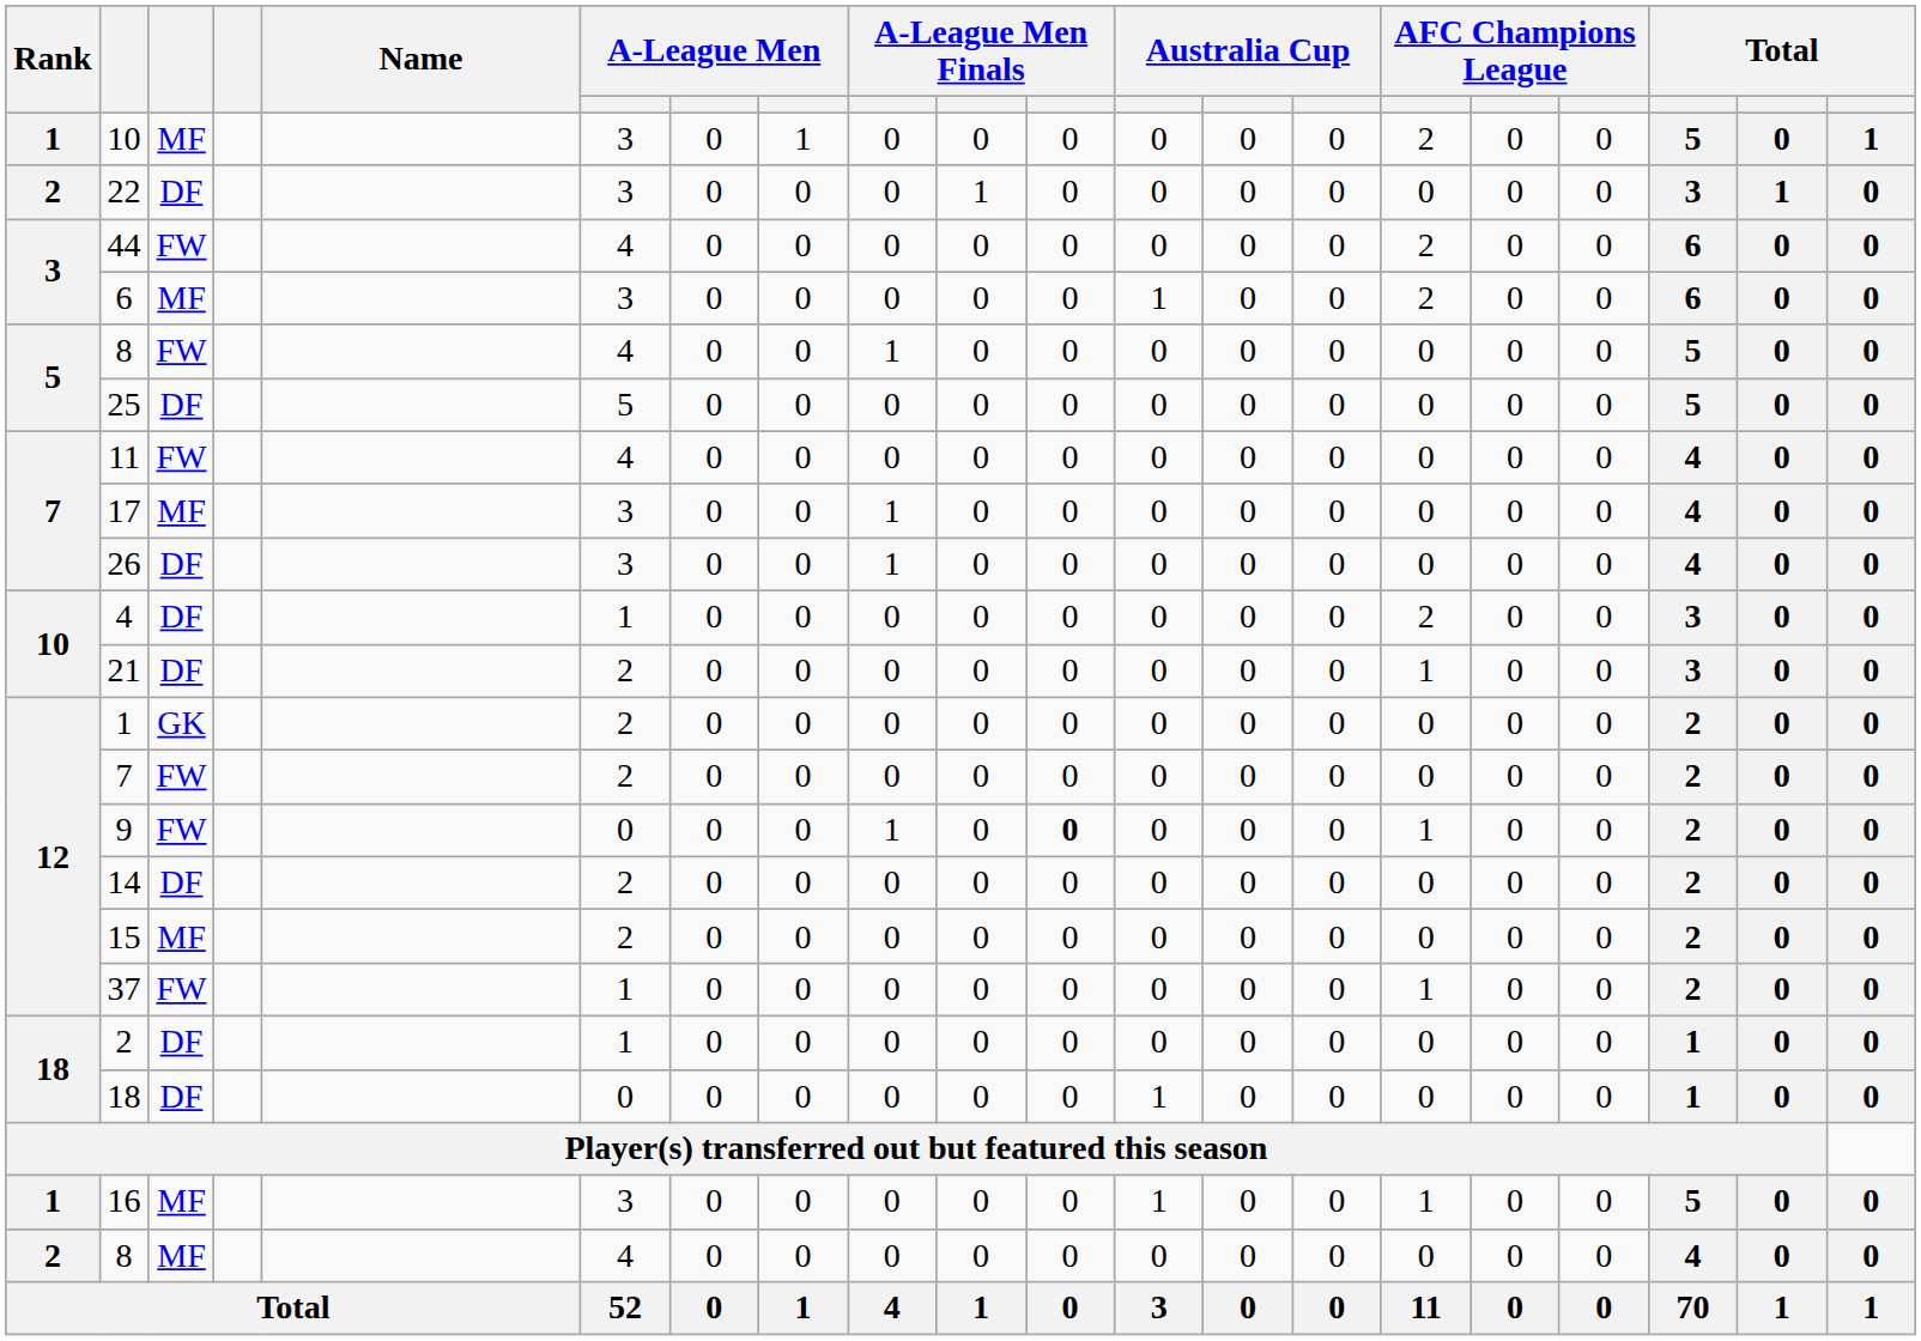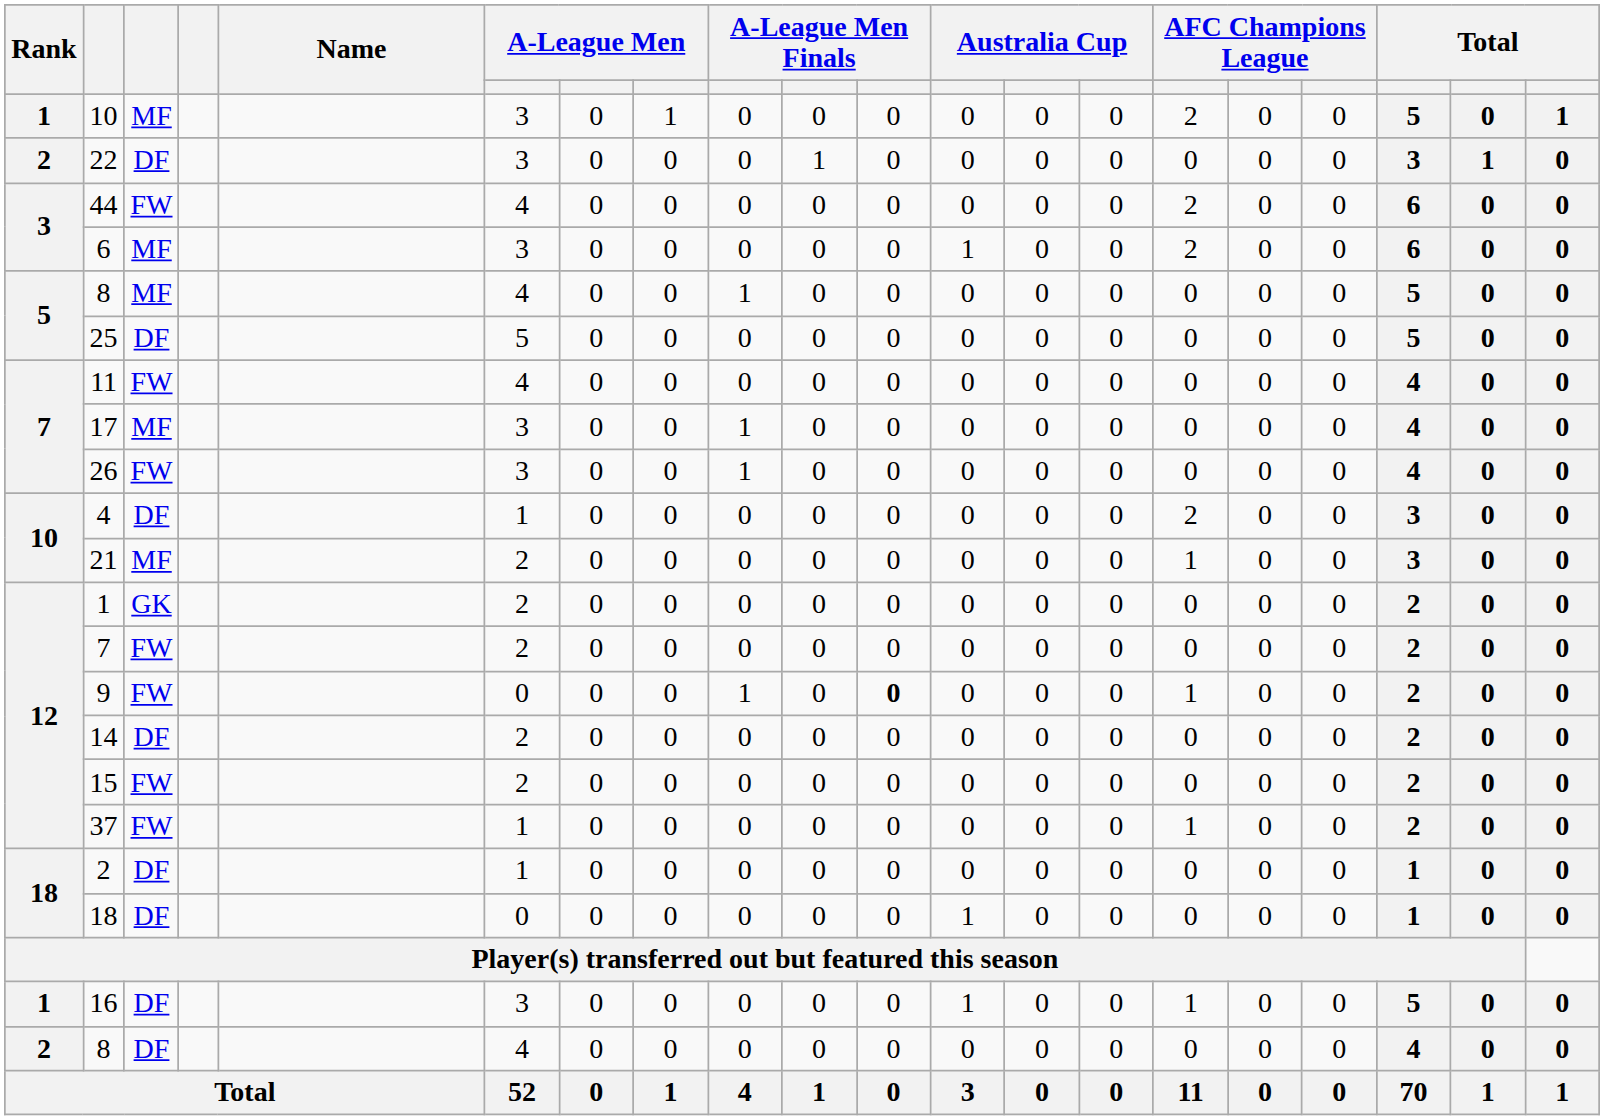5 / 8 | column 3: FW -> MF
26 | column 3: DF -> FW
21 | column 3: DF -> MF
15 | column 3: MF -> FW
16 | column 3: MF -> DF
2 / 8 | column 3: MF -> DF
